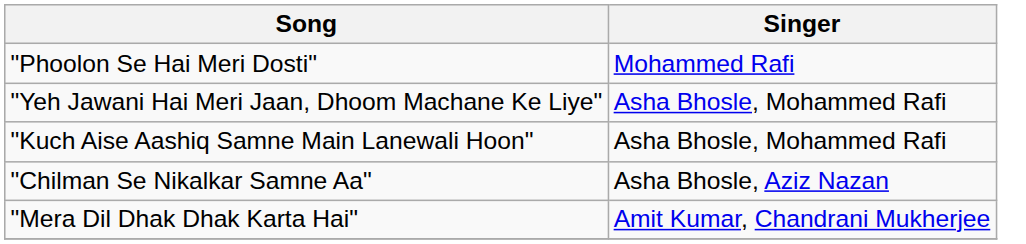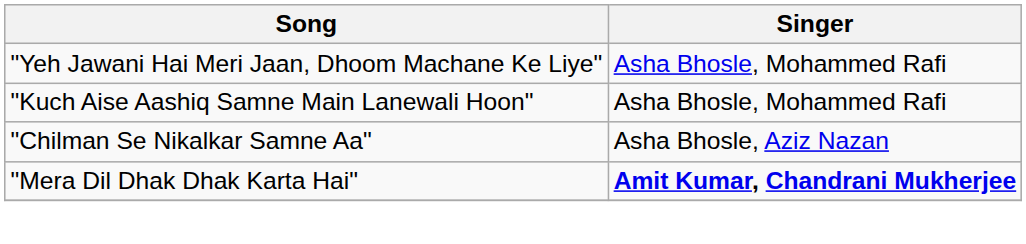- row: "Phoolon Se Hai Meri Dosti" | Mohammed Rafi
"Mera Dil Dhak Dhak Karta Hai" | Singer: normal -> bold
